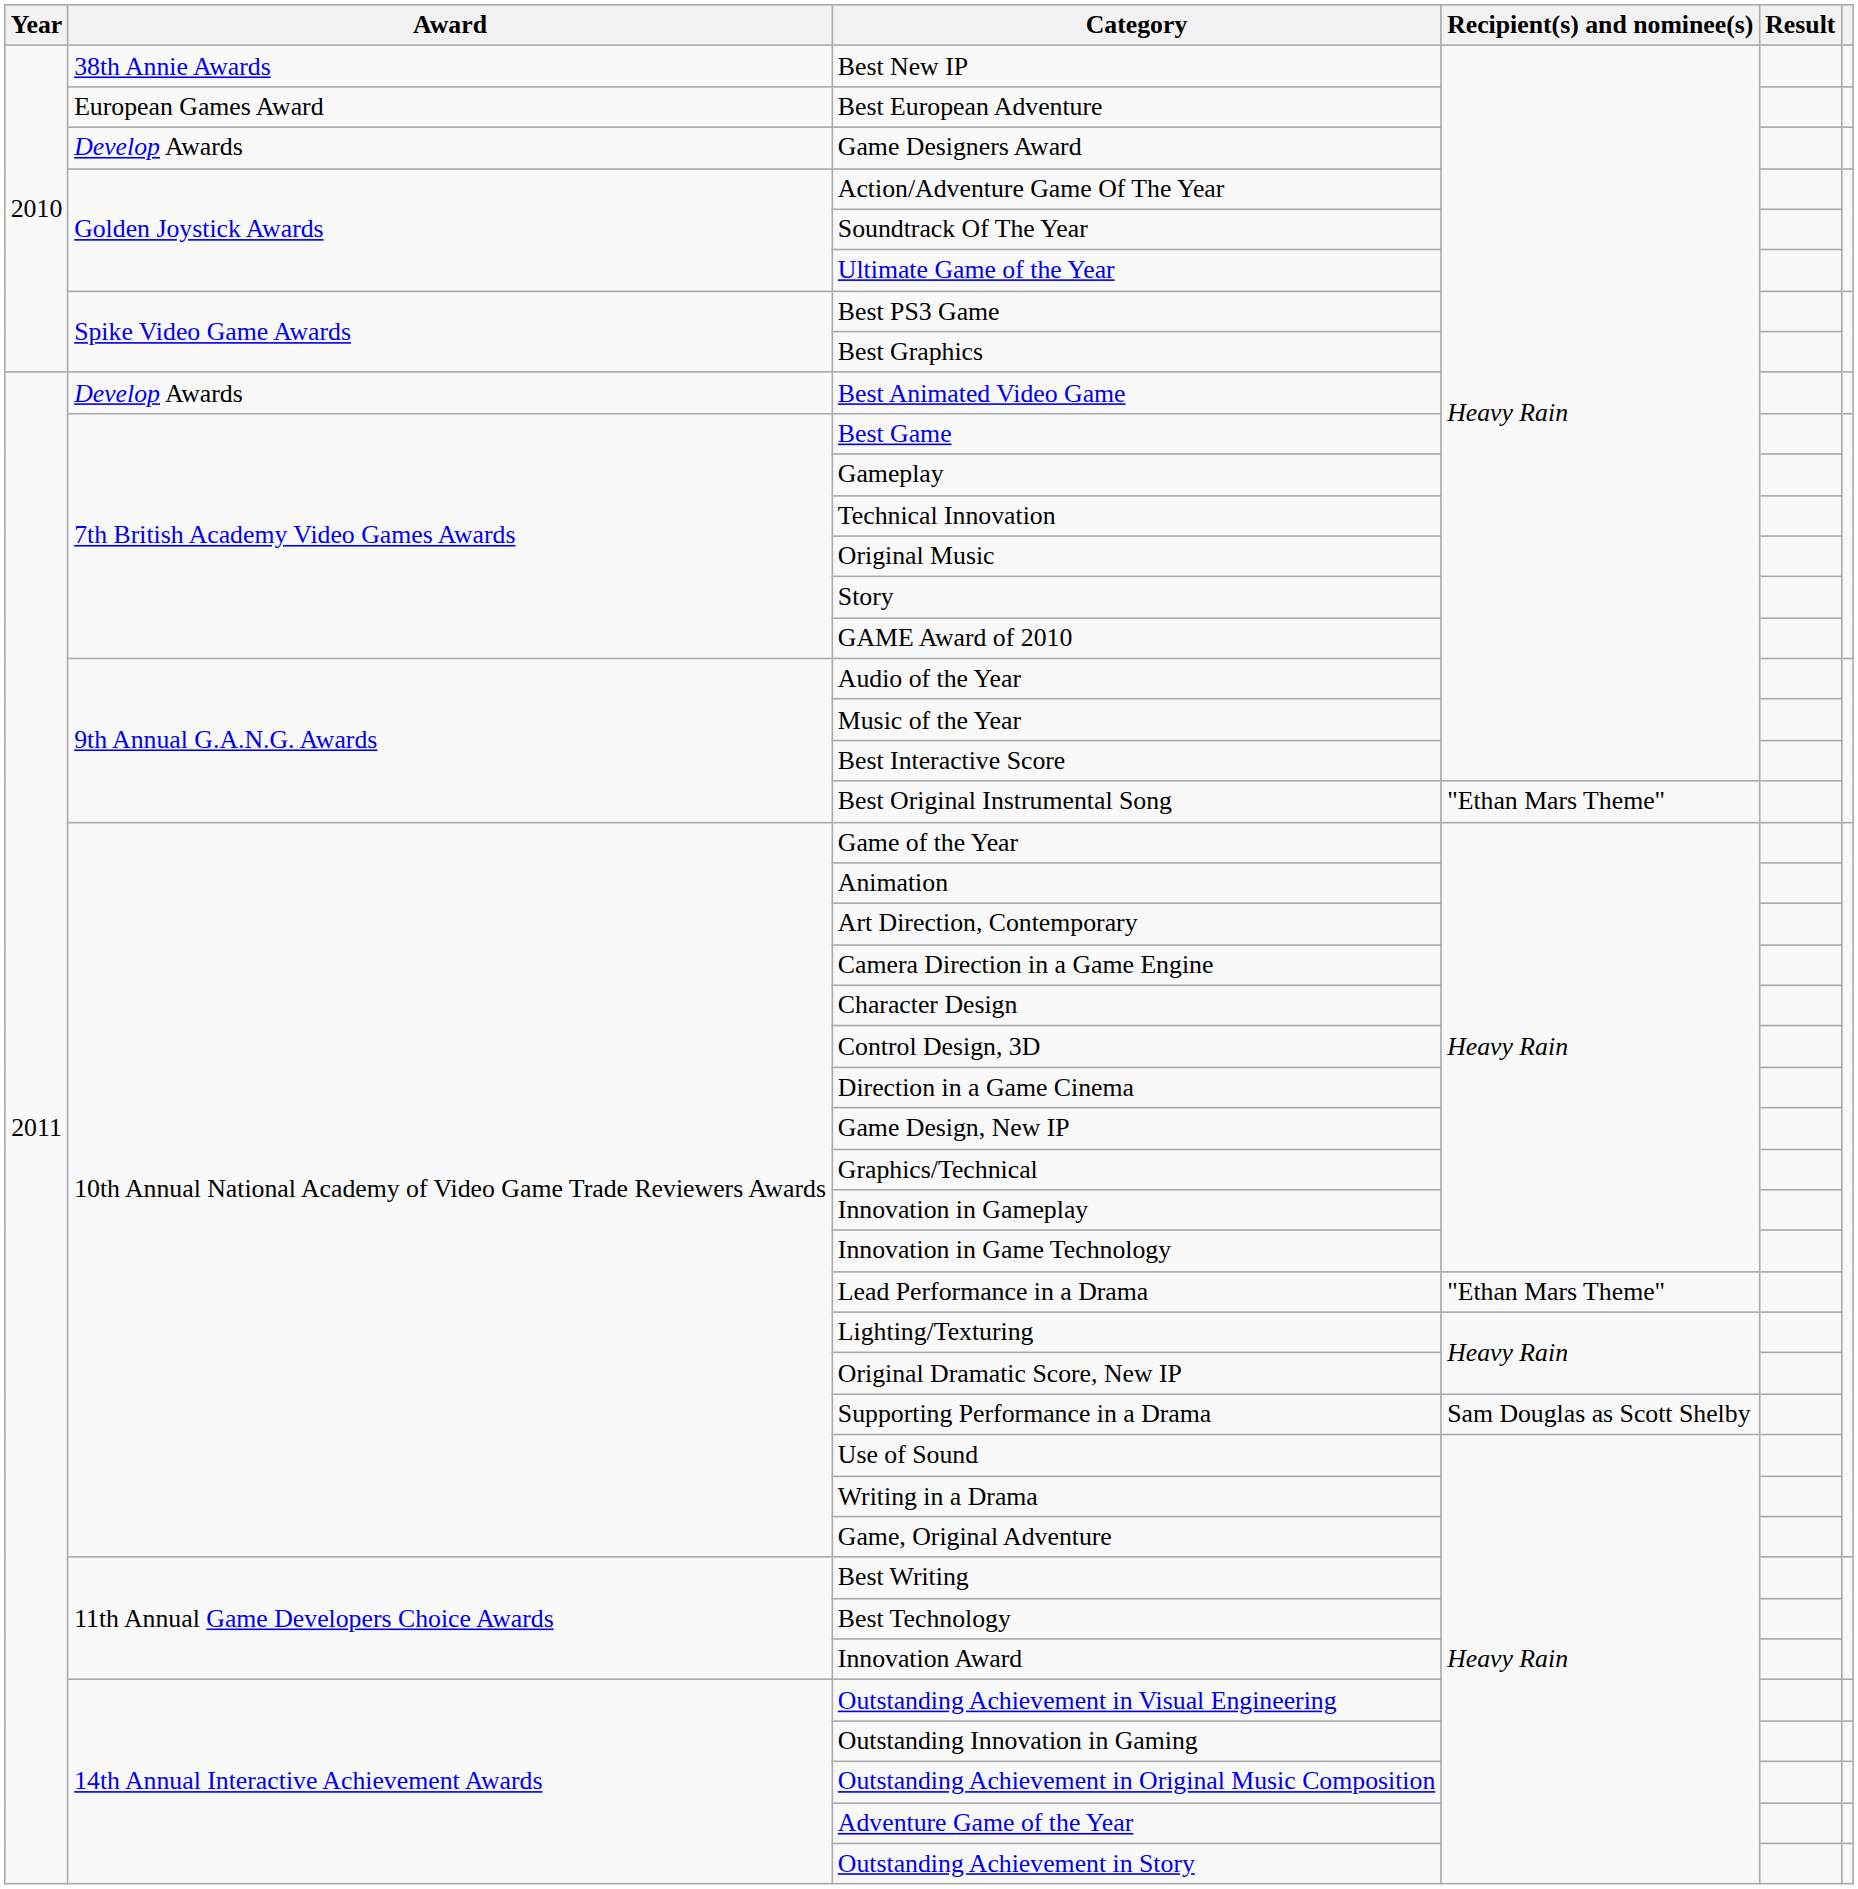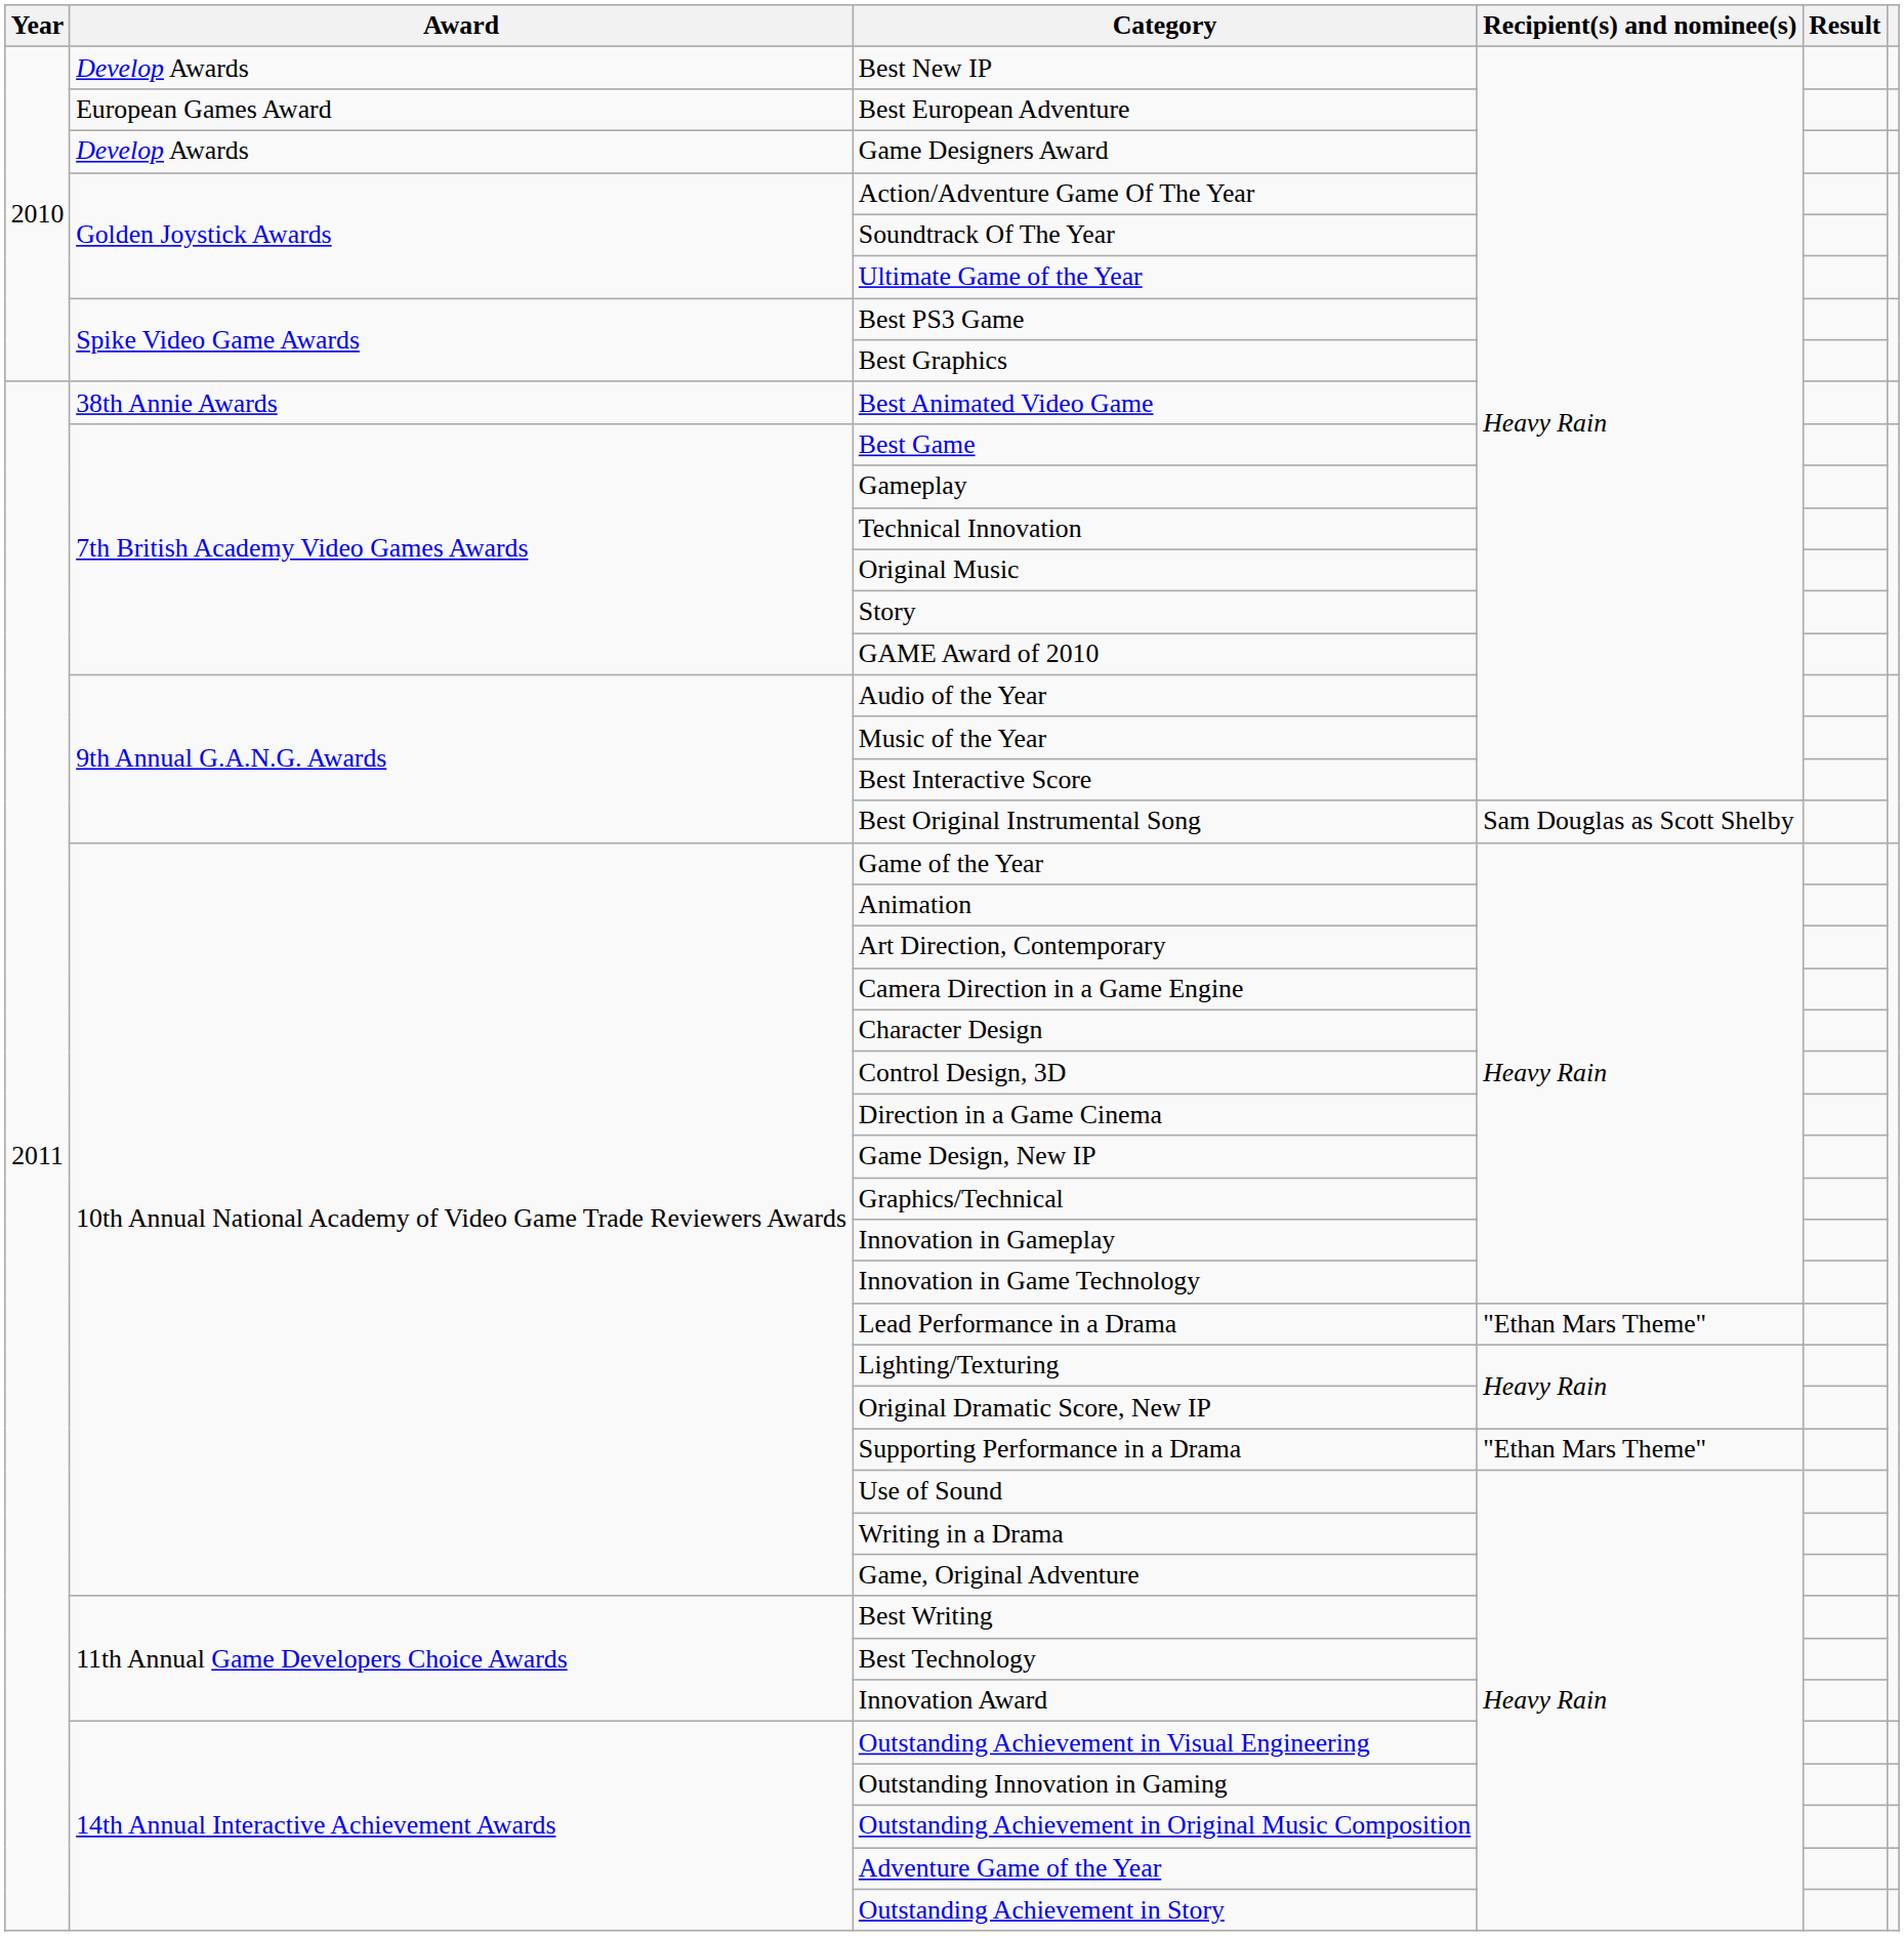Best New IP | Award: 38th Annie Awards -> Develop Awards
Best Animated Video Game | Award: Develop Awards -> 38th Annie Awards
Best Original Instrumental Song | Recipient(s) and nominee(s): "Ethan Mars Theme" -> Sam Douglas as Scott Shelby
Supporting Performance in a Drama | Recipient(s) and nominee(s): Sam Douglas as Scott Shelby -> "Ethan Mars Theme"
